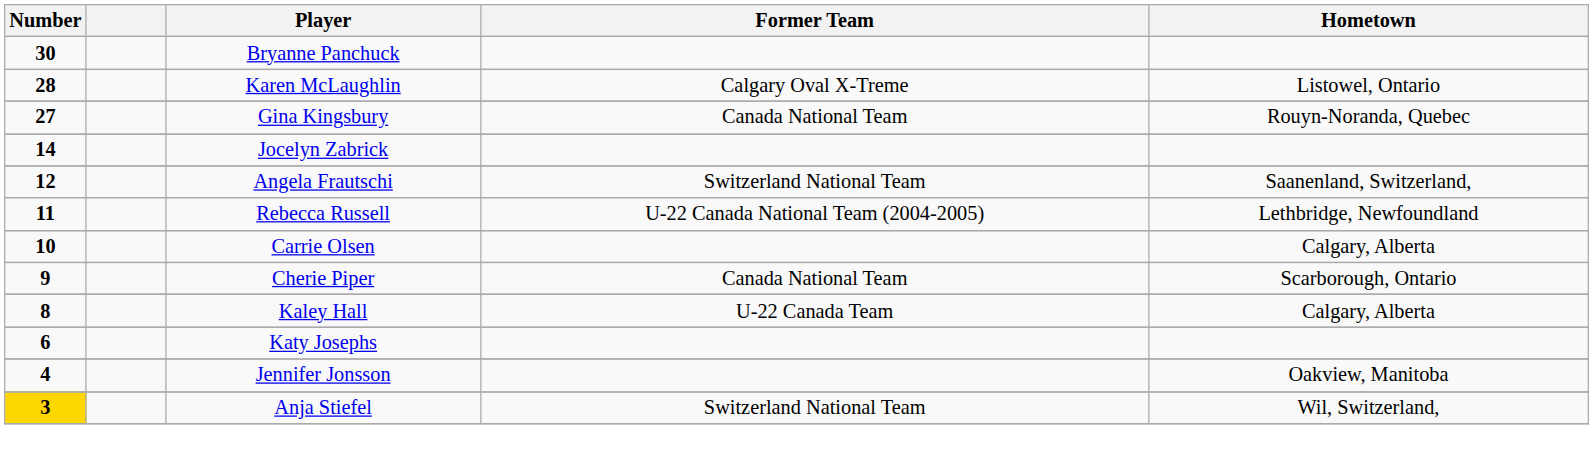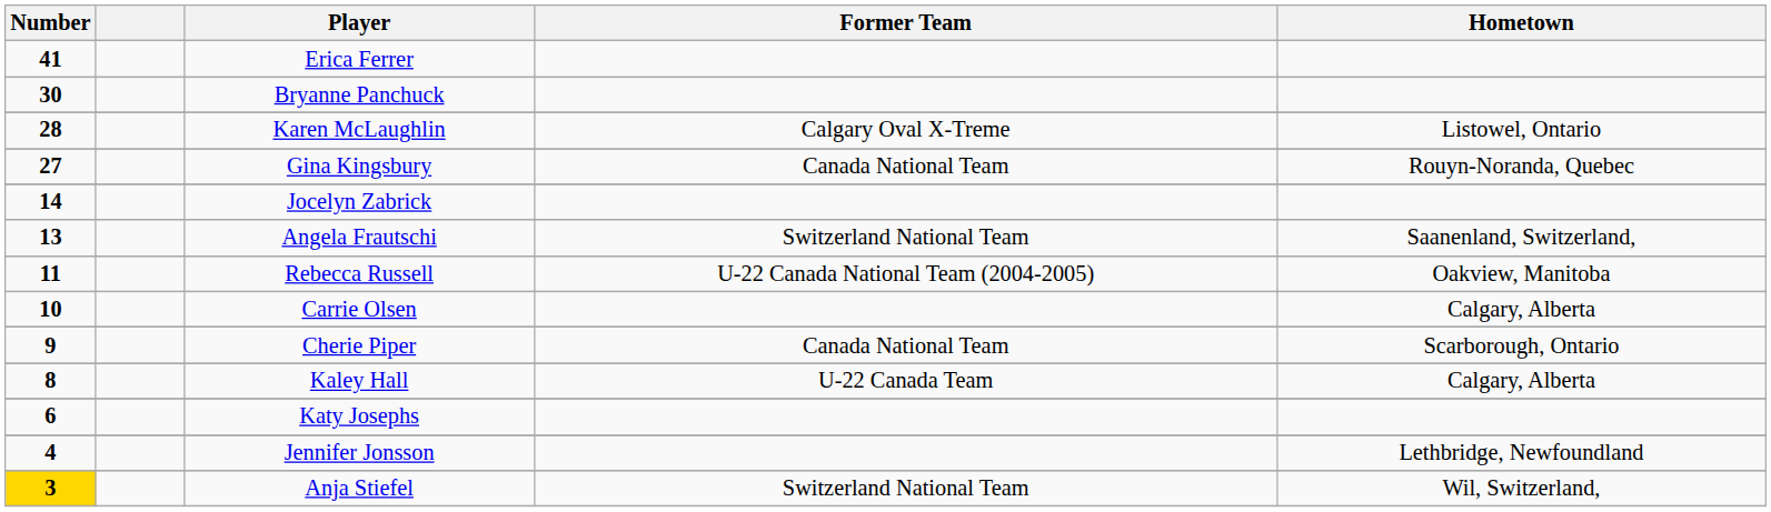+ row: 41 | Erica Ferrer
Angela Frautschi | Number: 12 -> 13
Rebecca Russell | Hometown: Lethbridge, Newfoundland -> Oakview, Manitoba
Jennifer Jonsson | Hometown: Oakview, Manitoba -> Lethbridge, Newfoundland
